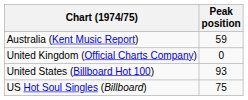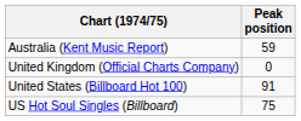United States (Billboard Hot 100) | Peak position: 93 -> 91
